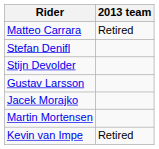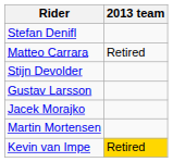rows swapped: Matteo Carrara <-> Stefan Denifl
Kevin van Impe | 2013 team: no background -> gold background
